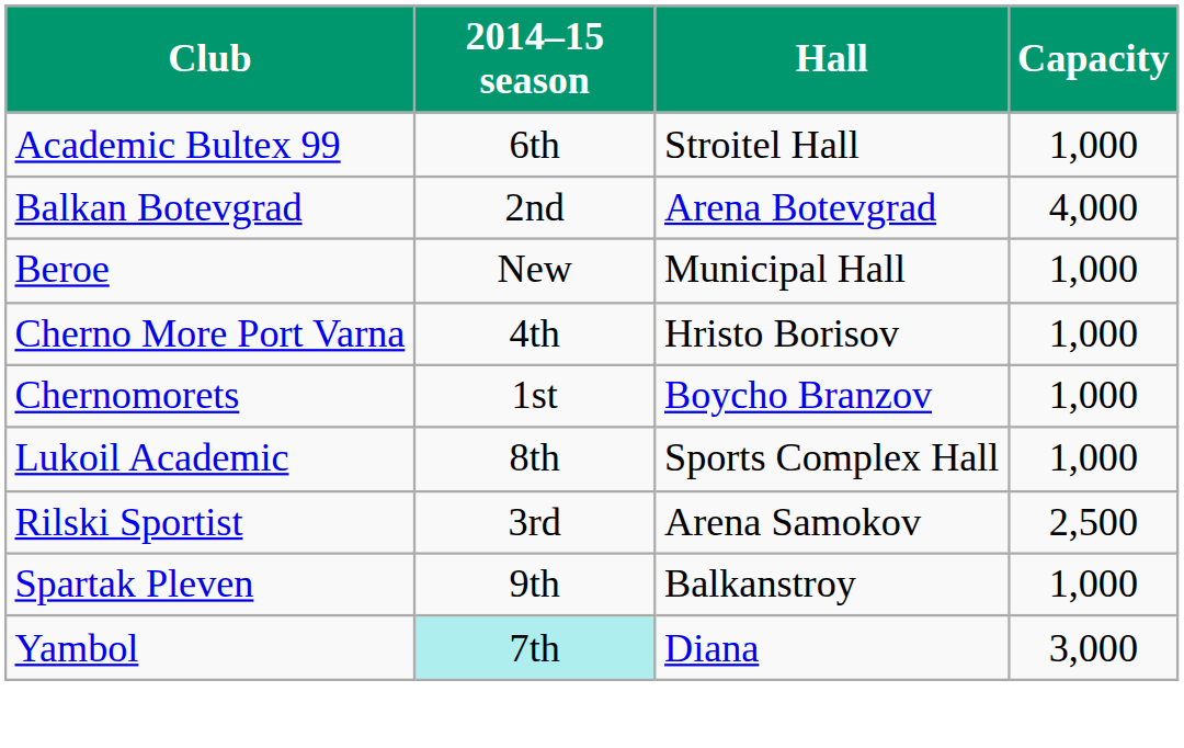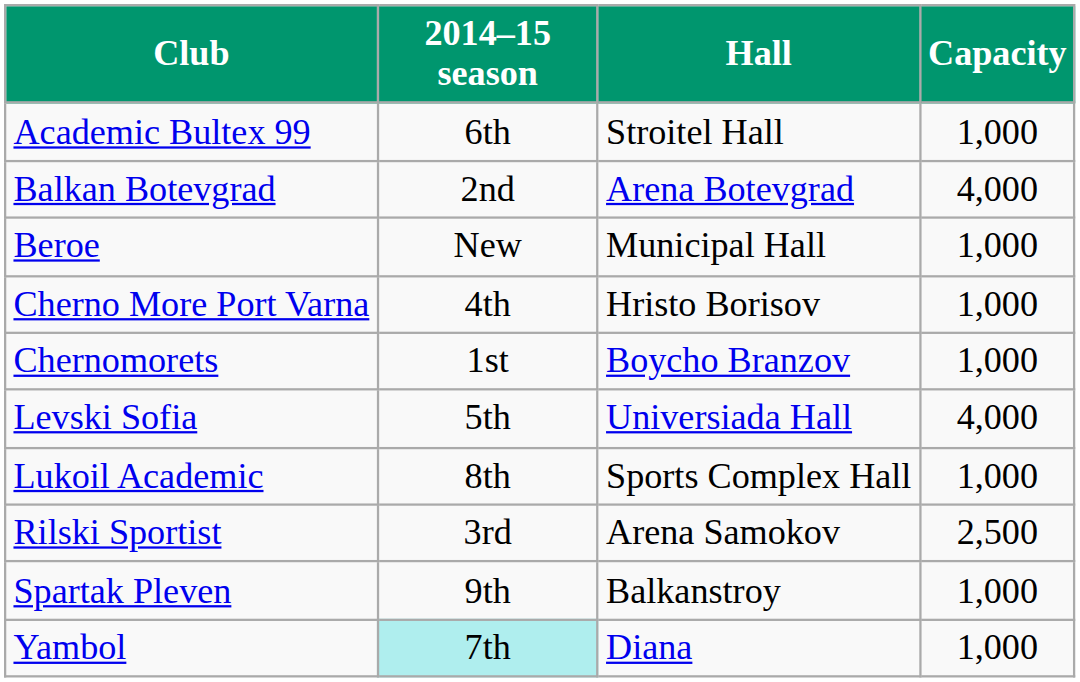+ row: Levski Sofia | 5th | Universiada Hall | 4,000
Yambol | Capacity: 3,000 -> 1,000
